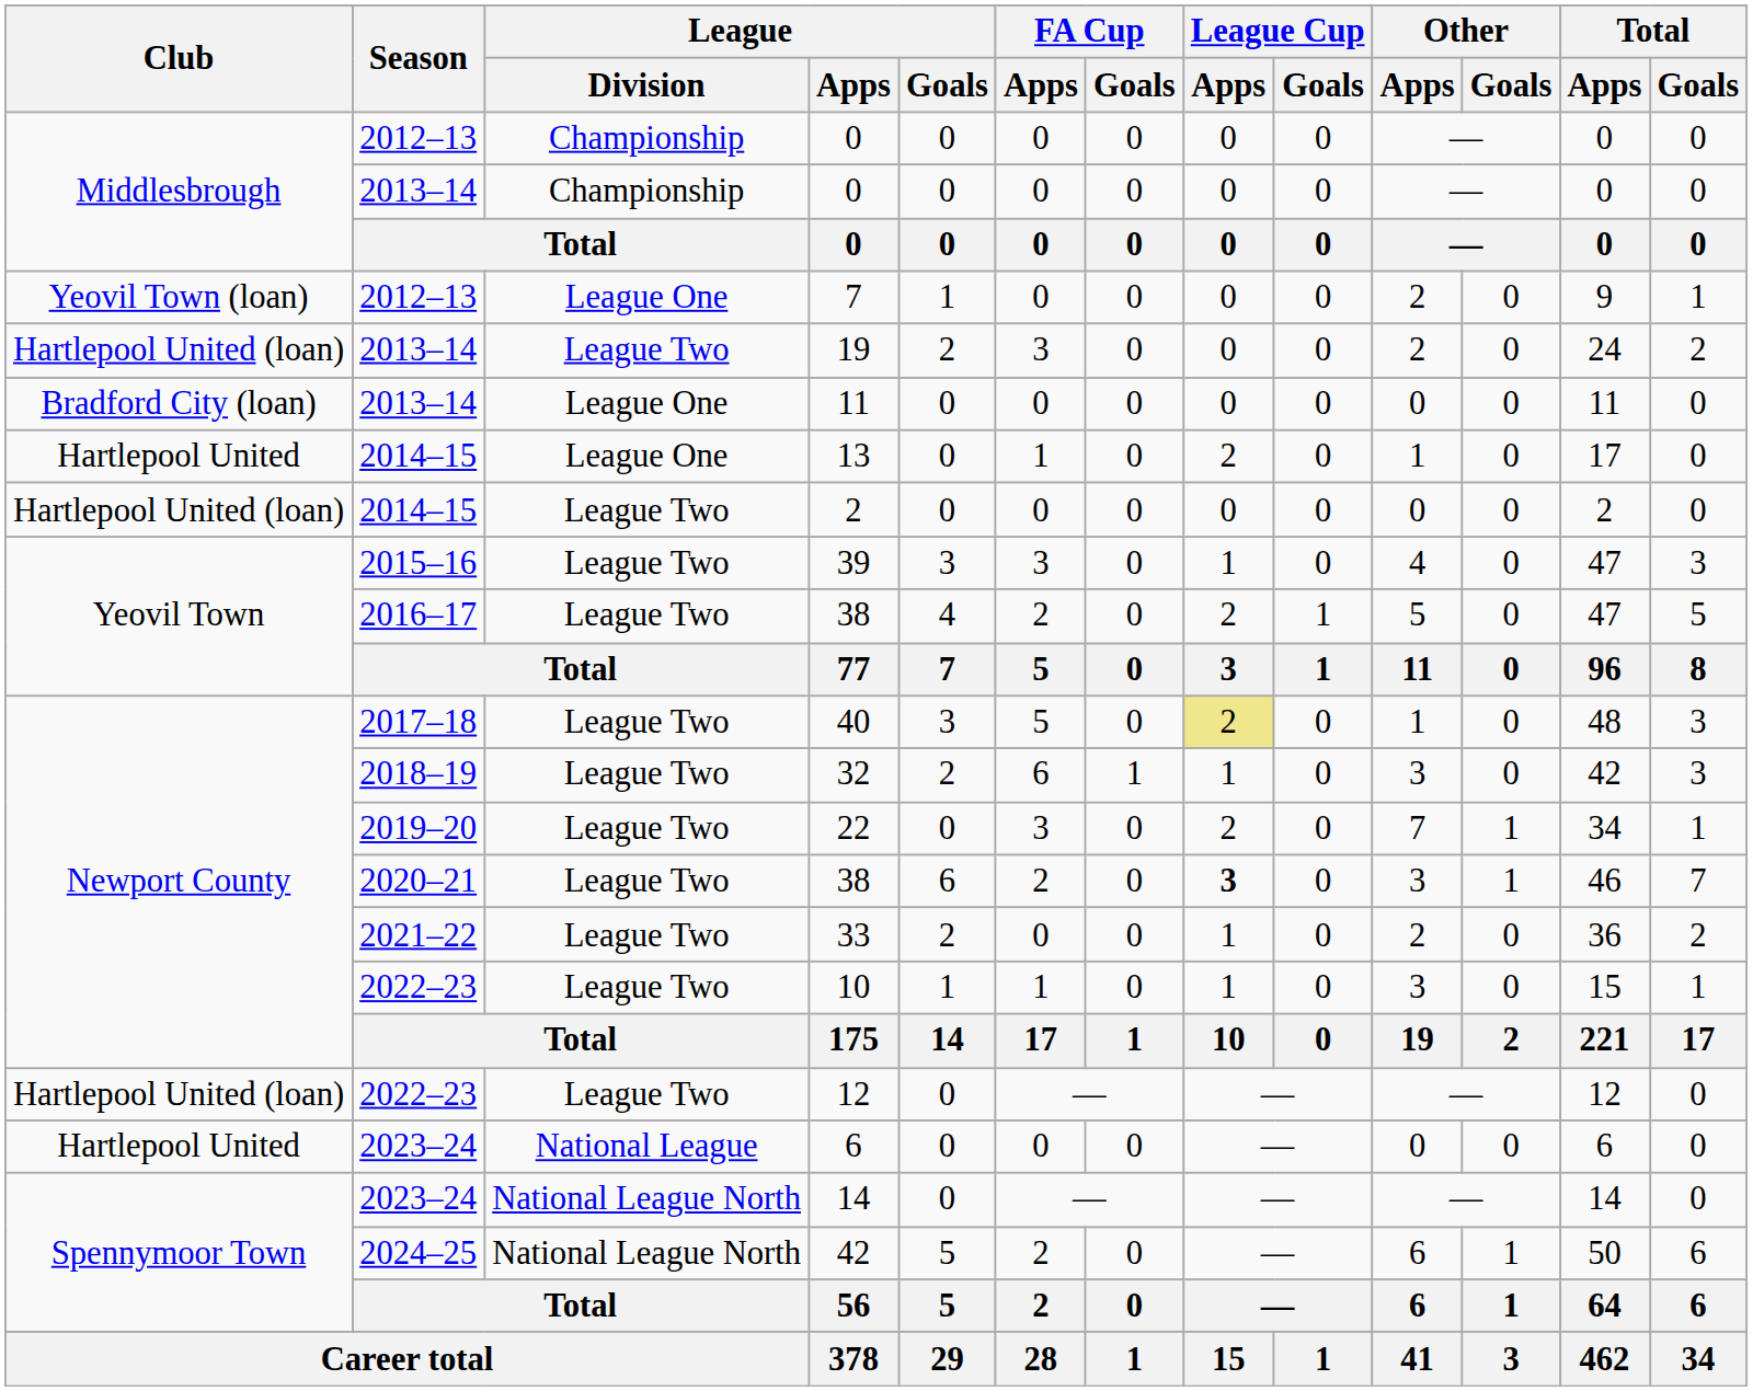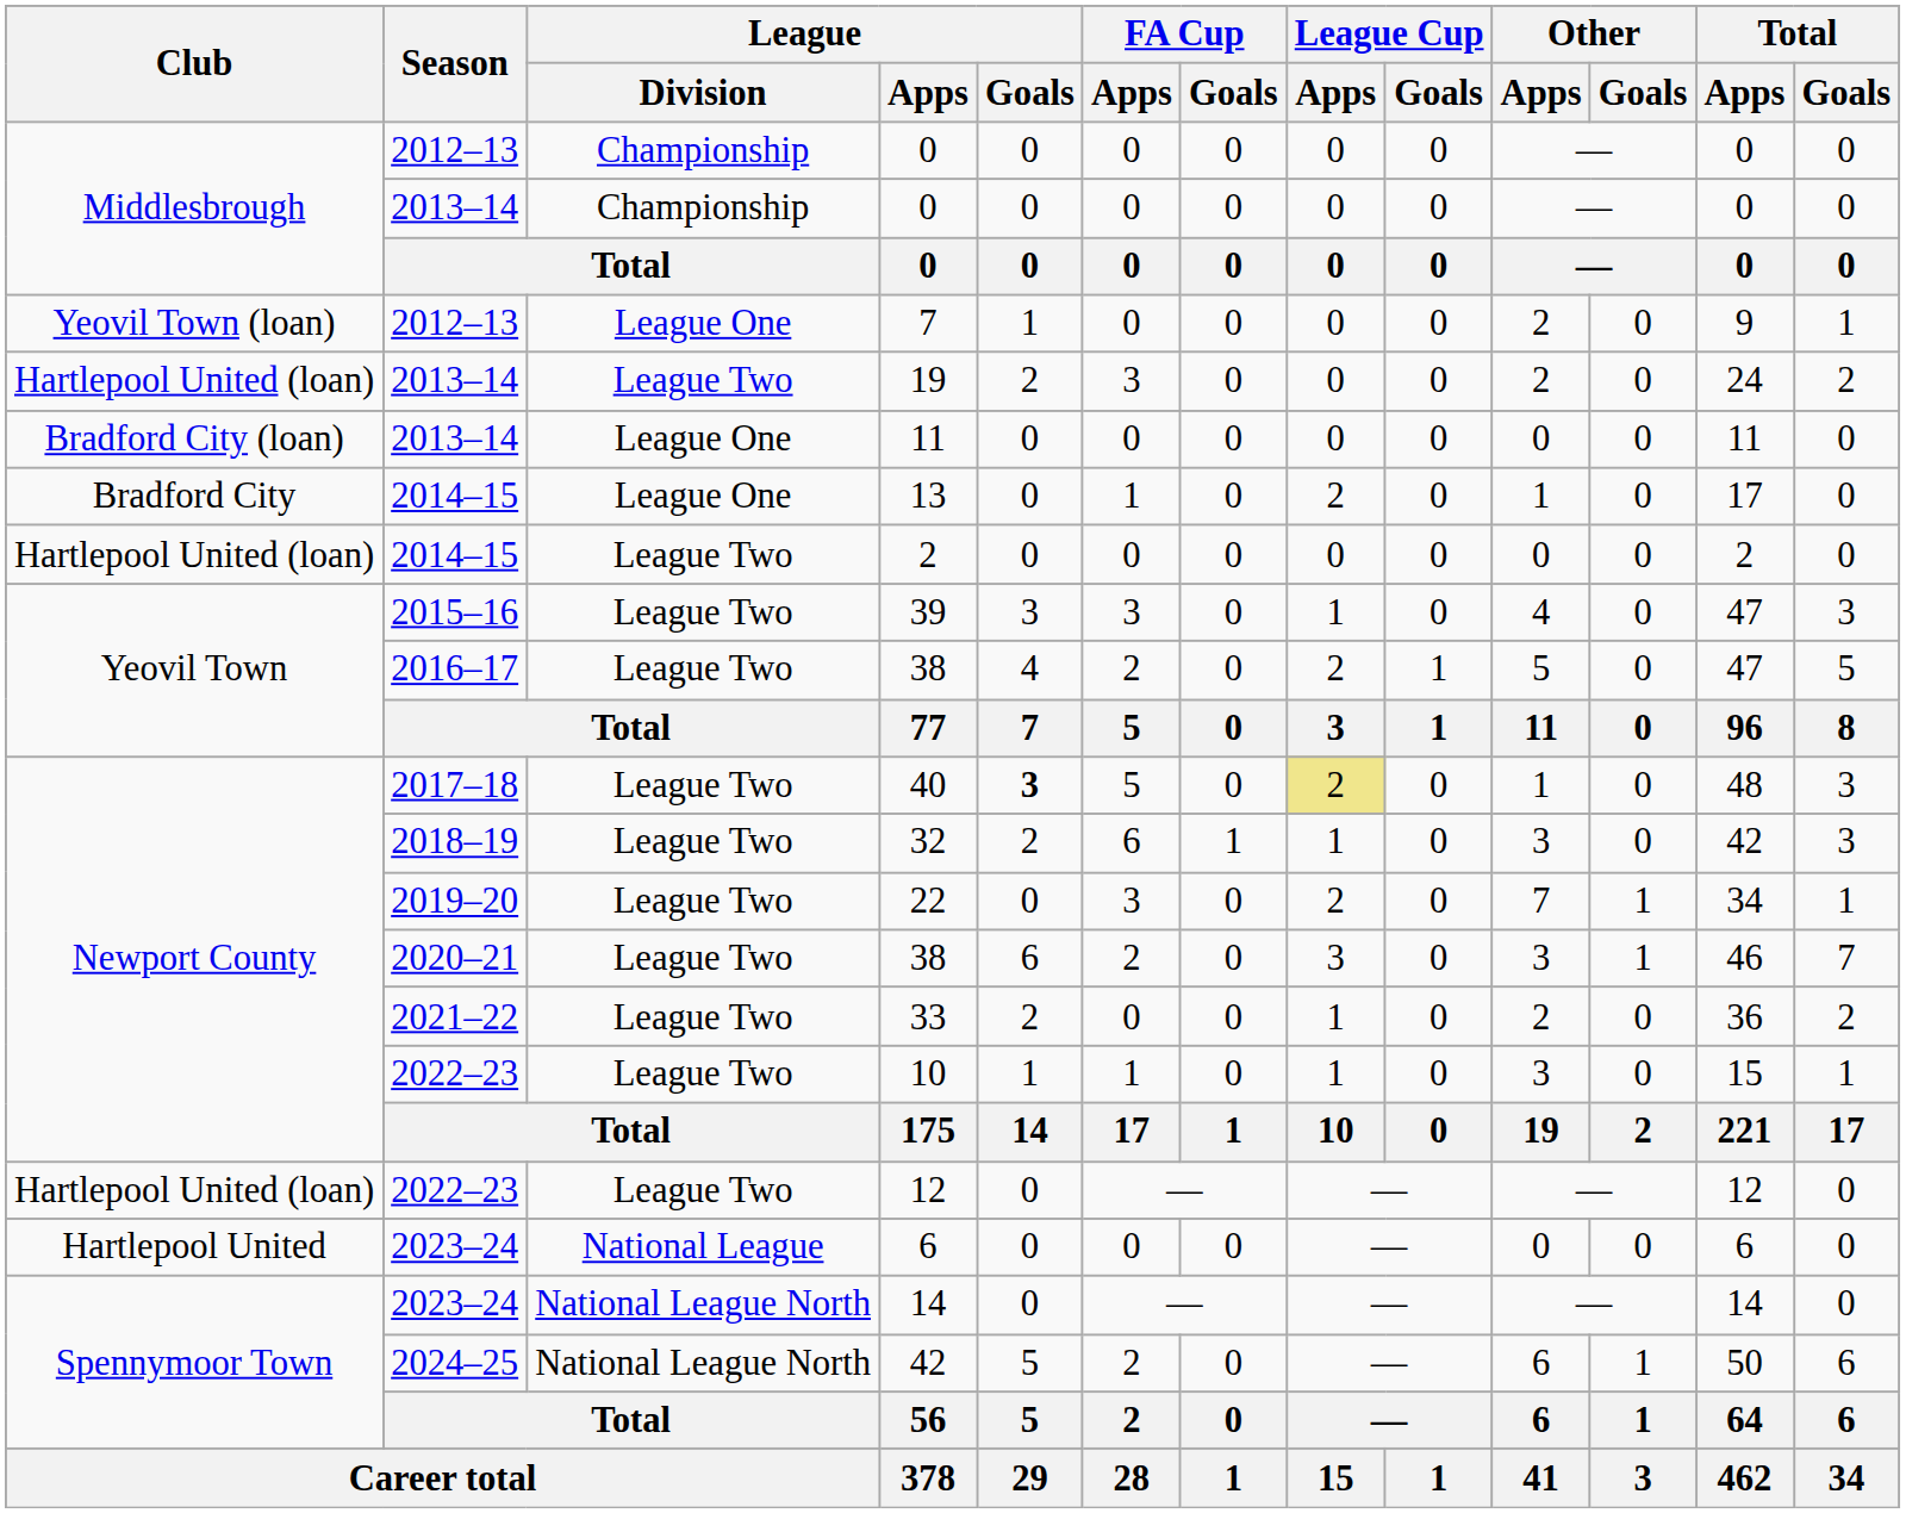13 | Club: Hartlepool United -> Bradford City
40 | League / Goals: normal -> bold
2020–21 / 38 | League Cup / Apps: bold -> normal
